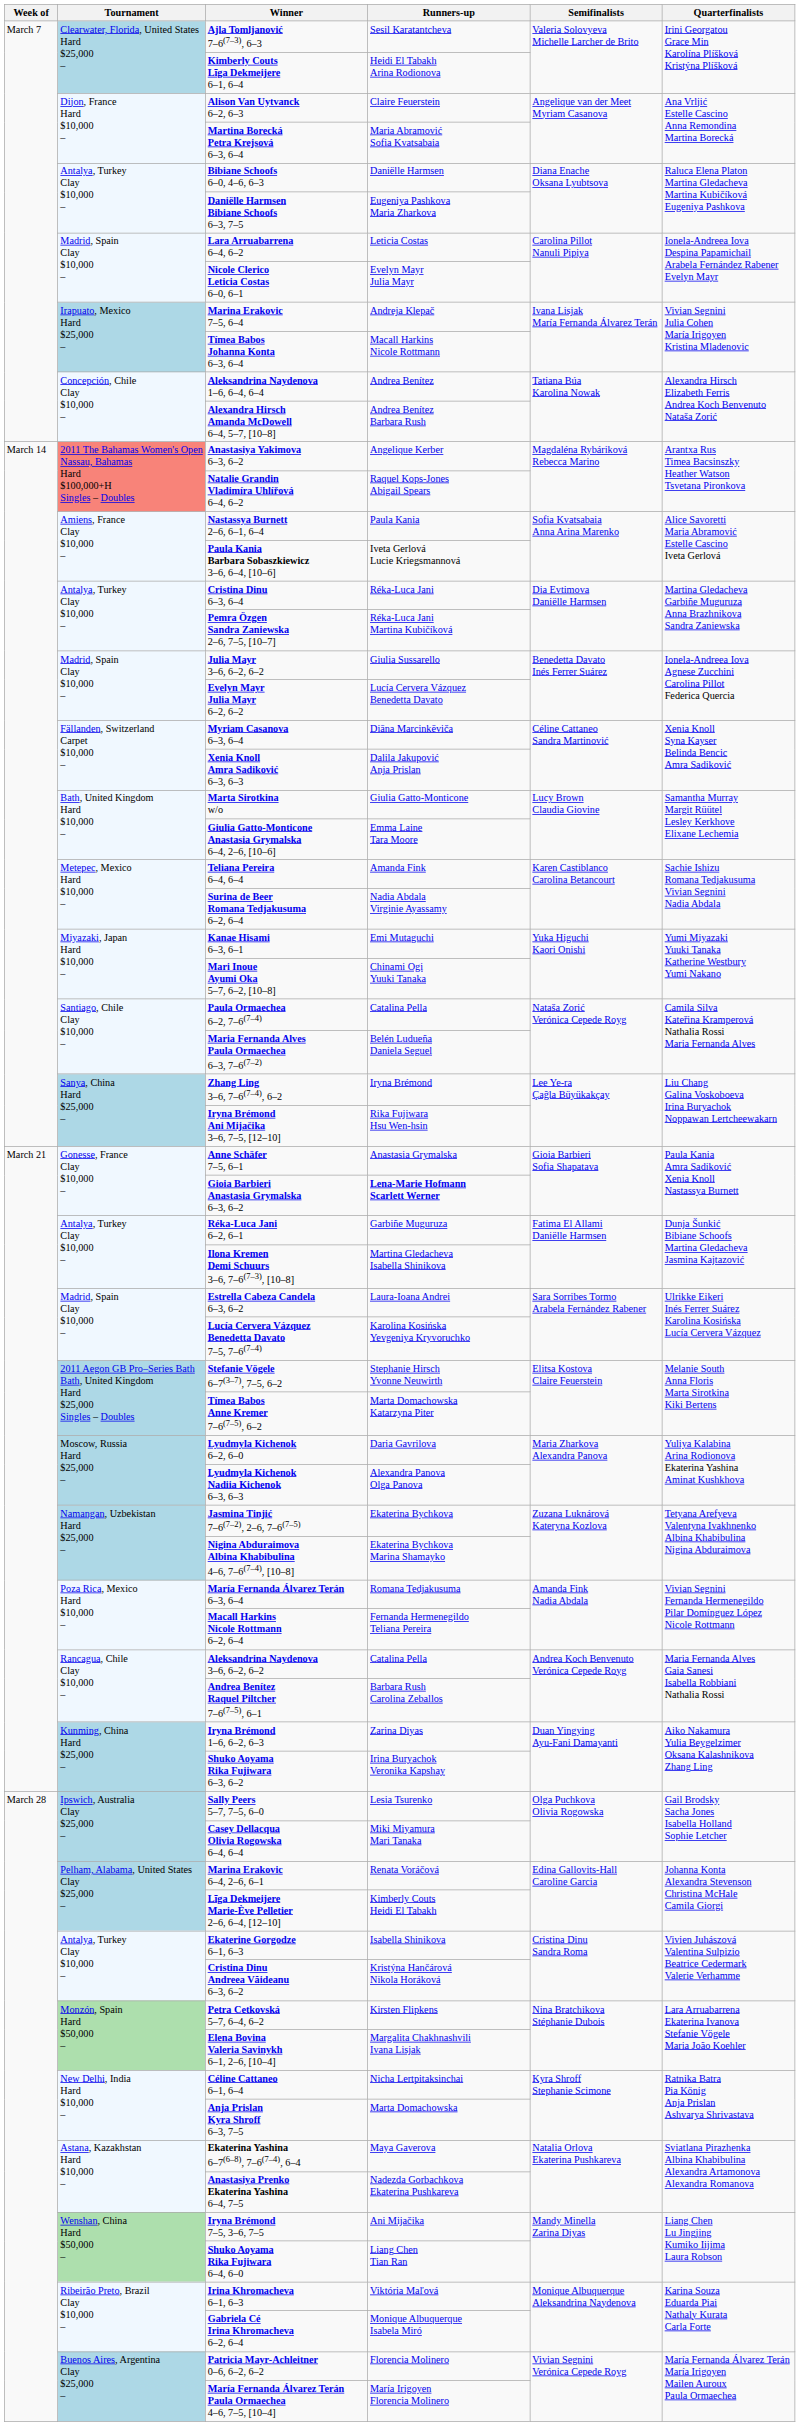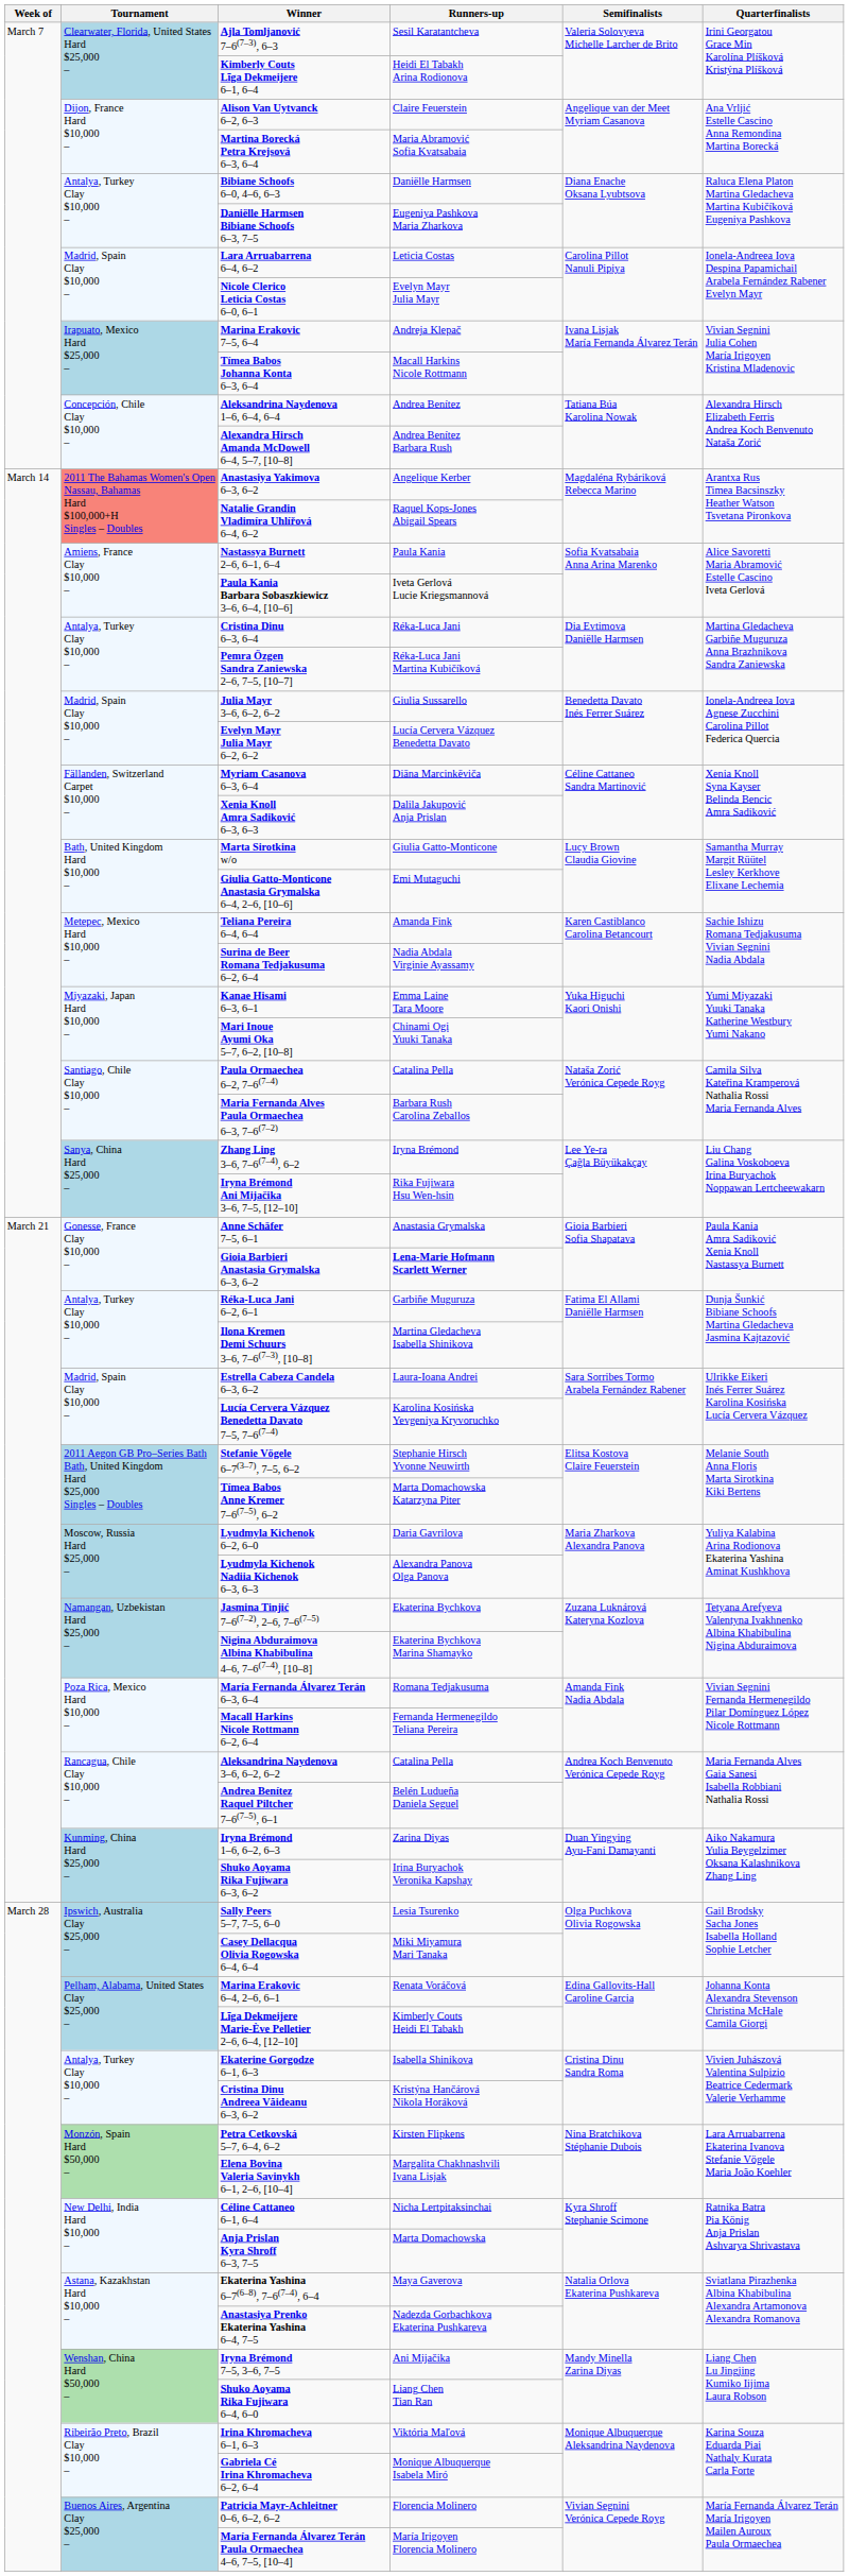Giulia Gatto-Monticone Anastasia Grymalska 6–4, 2–6, [10–6] | Runners-up: Emma Laine Tara Moore -> Emi Mutaguchi
Kanae Hisami 6–3, 6–1 | Runners-up: Emi Mutaguchi -> Emma Laine Tara Moore
Maria Fernanda Alves Paula Ormaechea 6–3, 7–6(7–2) | Runners-up: Belén Ludueña Daniela Seguel -> Barbara Rush Carolina Zeballos
Andrea Benítez Raquel Piltcher 7–6(7–5), 6–1 | Runners-up: Barbara Rush Carolina Zeballos -> Belén Ludueña Daniela Seguel
